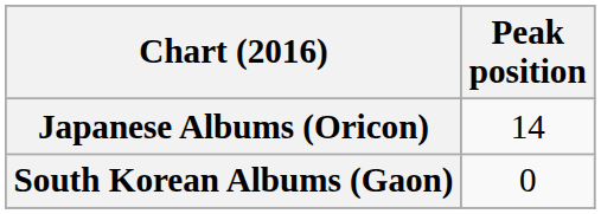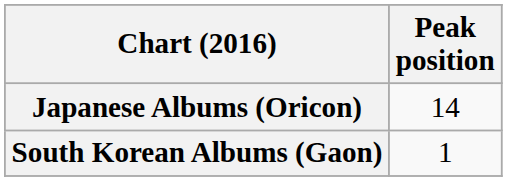South Korean Albums (Gaon) | Peak position: 0 -> 1
